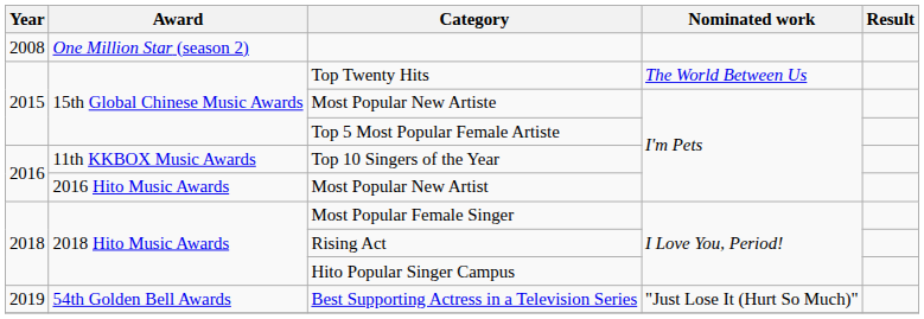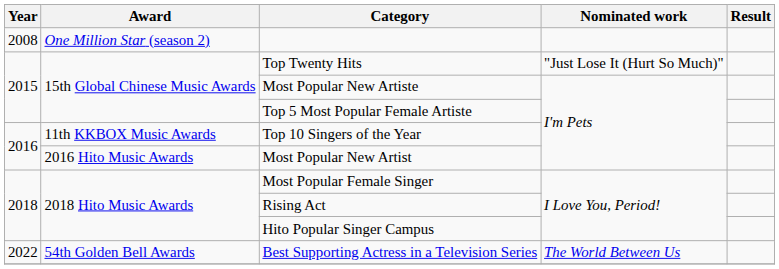Top Twenty Hits | Nominated work: The World Between Us -> "Just Lose It (Hurt So Much)"
Best Supporting Actress in a Television Series | Year: 2019 -> 2022
Best Supporting Actress in a Television Series | Nominated work: "Just Lose It (Hurt So Much)" -> The World Between Us
